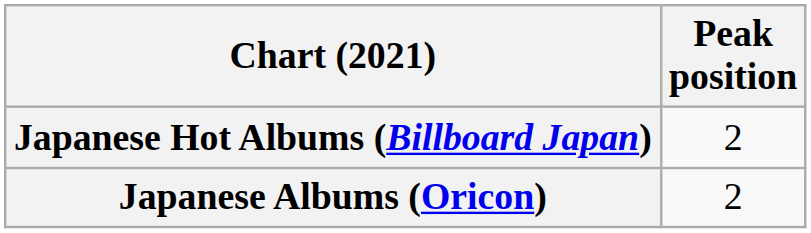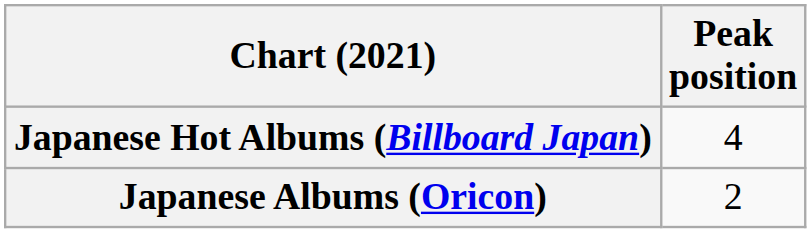Japanese Hot Albums (Billboard Japan) | Peak position: 2 -> 4
